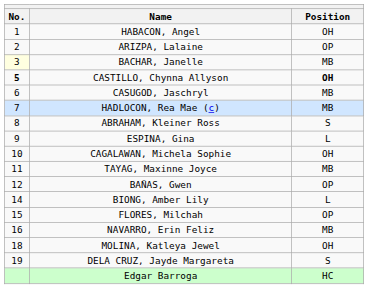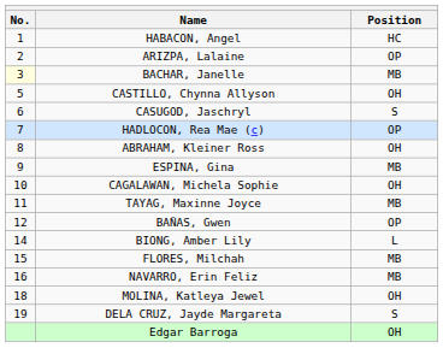HABACON, Angel | Position: OH -> HC
CASTILLO, Chynna Allyson | No.: bold -> normal
CASTILLO, Chynna Allyson | Position: bold -> normal
CASUGOD, Jaschryl | Position: MB -> S
HADLOCON, Rea Mae (c) | Position: MB -> OP
ABRAHAM, Kleiner Ross | Position: S -> OH
ESPINA, Gina | Position: L -> MB
FLORES, Milchah | Position: OP -> MB
Edgar Barroga | Position: HC -> OH
